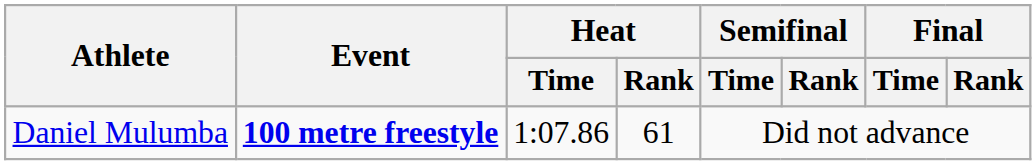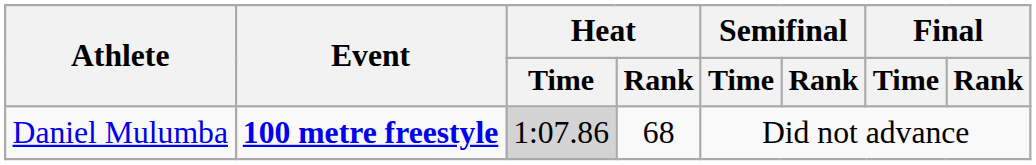Daniel Mulumba | Heat / Time: no background -> lightgrey background
Daniel Mulumba | Heat / Rank: 61 -> 68
